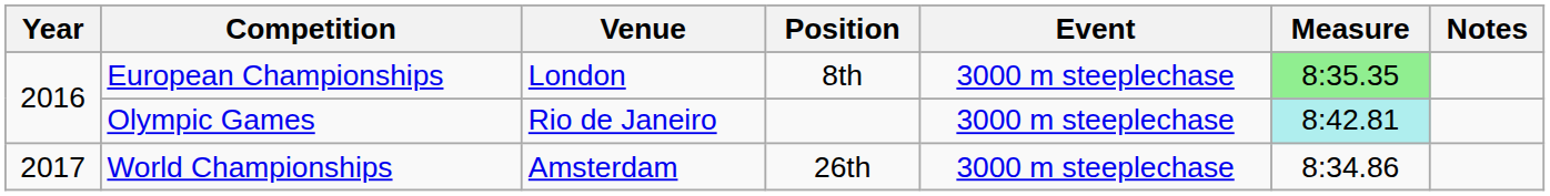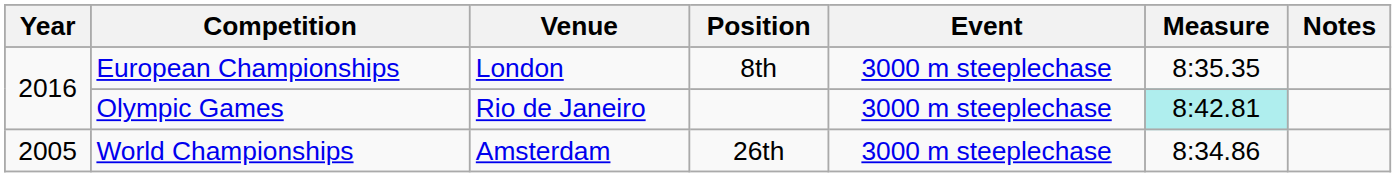European Championships | Measure: lightgreen background -> no background
World Championships | Year: 2017 -> 2005
